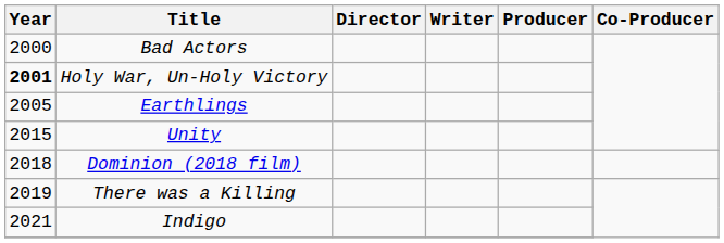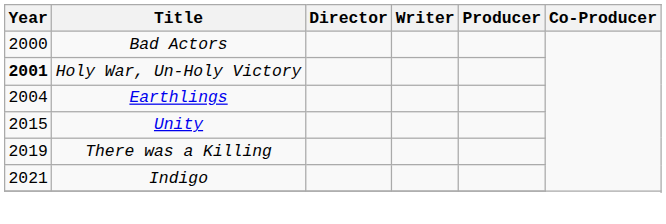Earthlings | Year: 2005 -> 2004
- row: 2018 | Dominion (2018 film)
